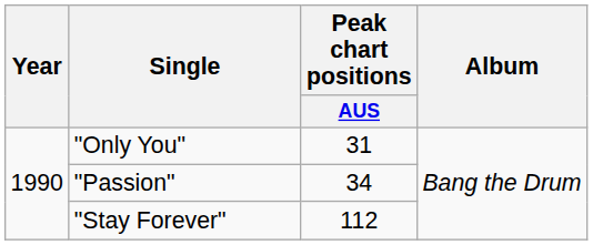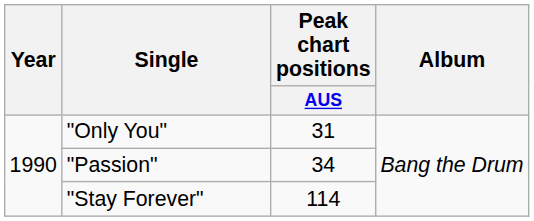"Stay Forever" | Peak chart positions / AUS: 112 -> 114
